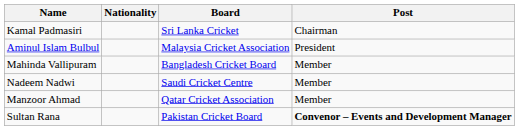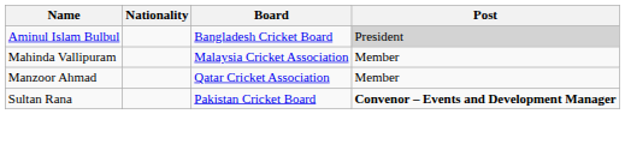- row: Kamal Padmasiri | Sri Lanka Cricket | Chairman
Aminul Islam Bulbul | Board: Malaysia Cricket Association -> Bangladesh Cricket Board
Aminul Islam Bulbul | Post: no background -> lightgrey background
Mahinda Vallipuram | Board: Bangladesh Cricket Board -> Malaysia Cricket Association
- row: Nadeem Nadwi | Saudi Cricket Centre | Member
